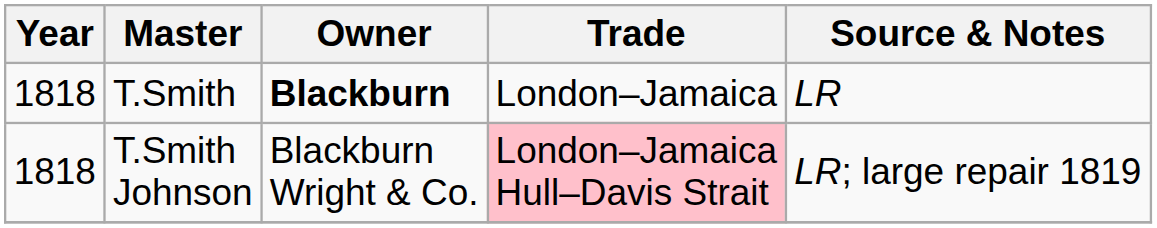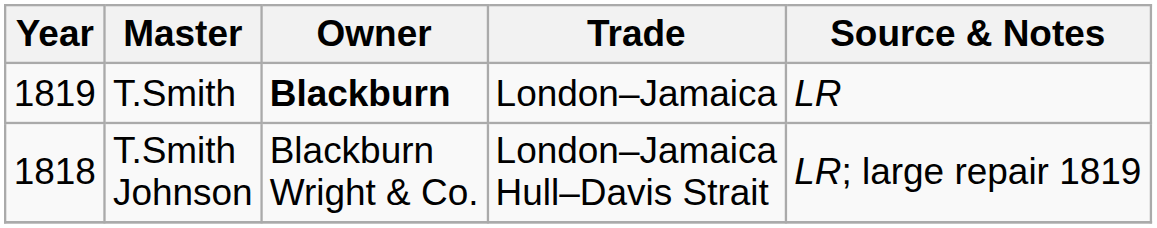T.Smith | Year: 1818 -> 1819
T.Smith Johnson | Trade: pink background -> no background
